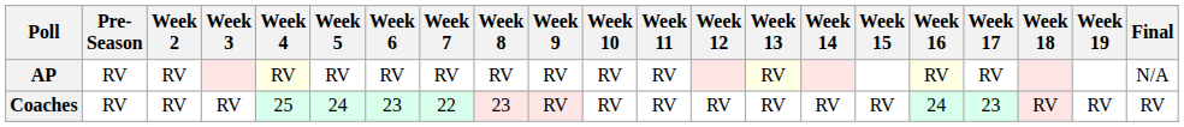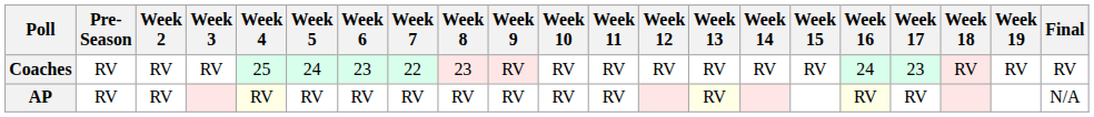rows swapped: AP <-> Coaches
